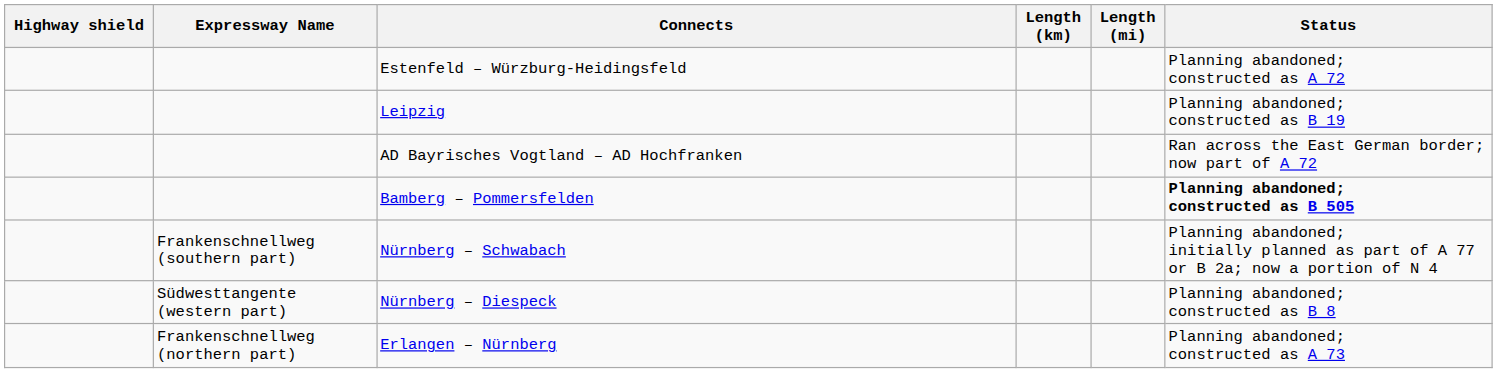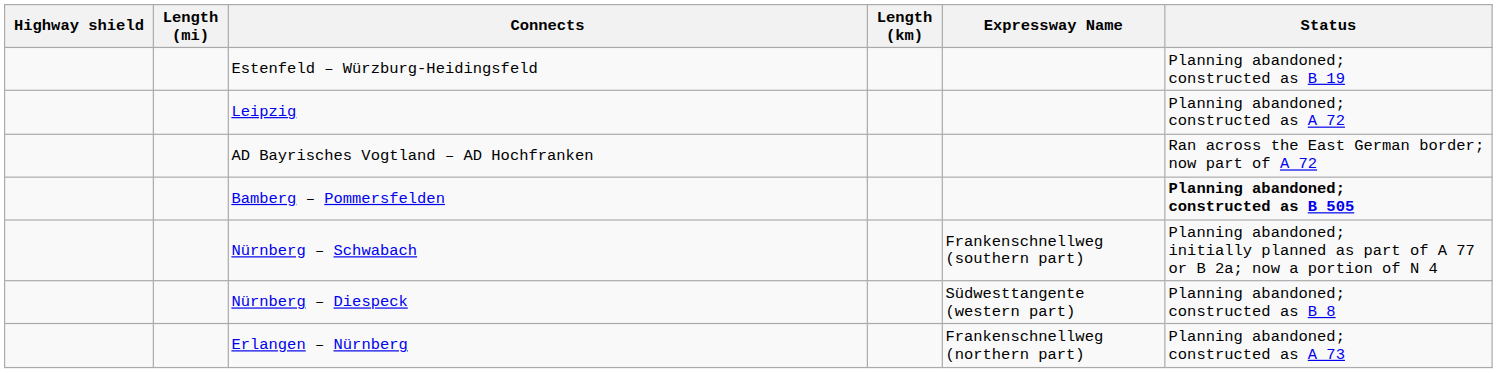columns swapped: Expressway Name <-> Length (mi)
Estenfeld – Würzburg-Heidingsfeld | Status: Planning abandoned; constructed as A 72 -> Planning abandoned; constructed as B 19
Leipzig | Status: Planning abandoned; constructed as B 19 -> Planning abandoned; constructed as A 72
